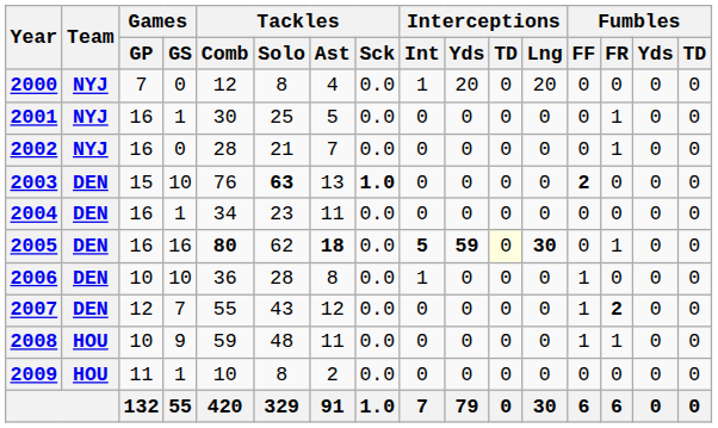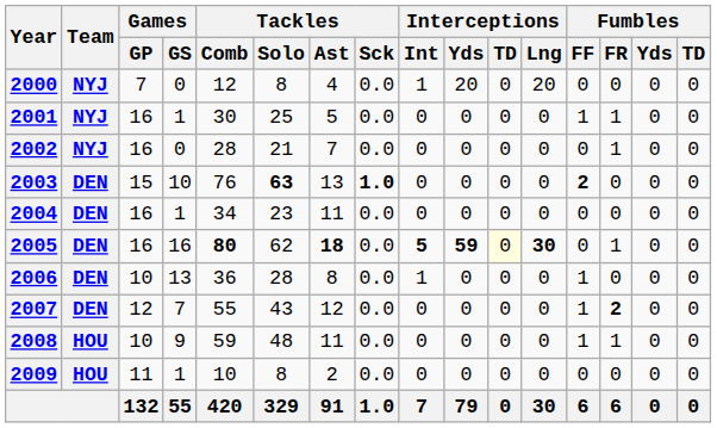2001 | Fumbles / FF: 0 -> 1
2006 | Games / GS: 10 -> 13
